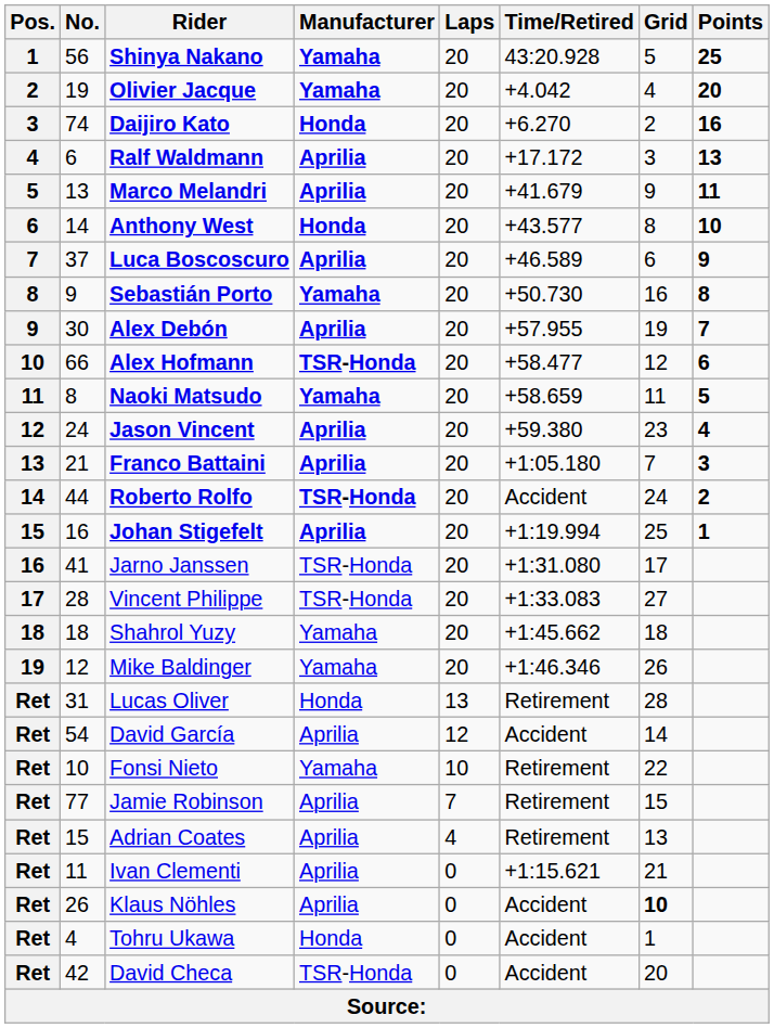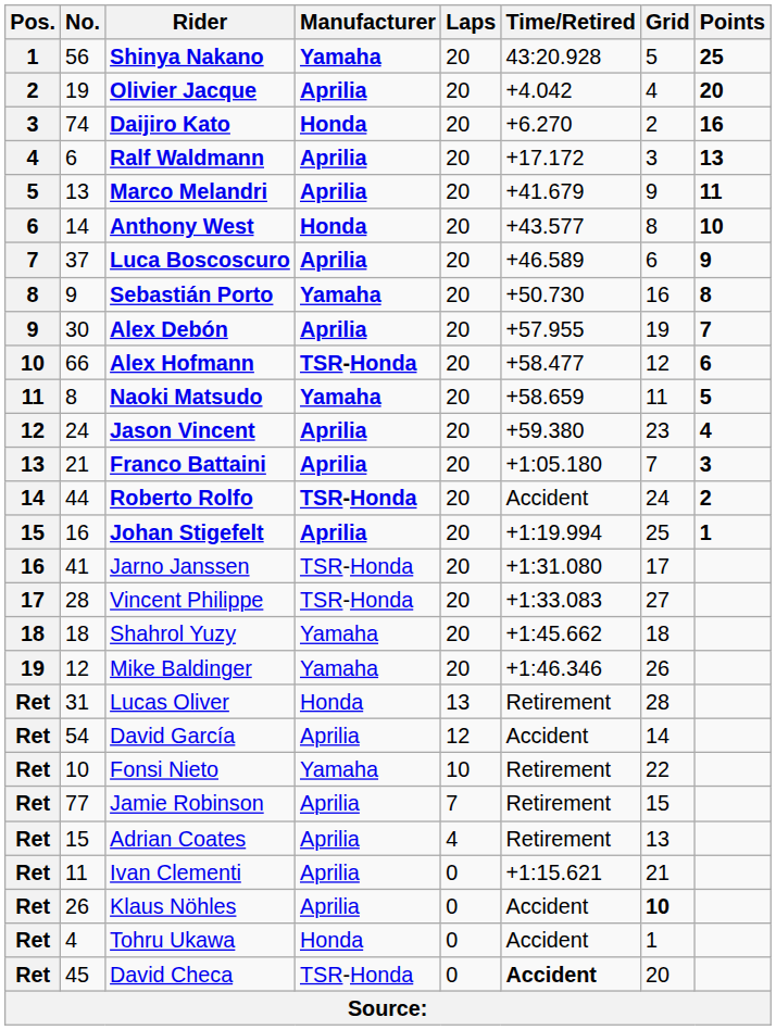Olivier Jacque | Manufacturer: Yamaha -> Aprilia
David Checa | No.: 42 -> 45
David Checa | Time/Retired: normal -> bold
